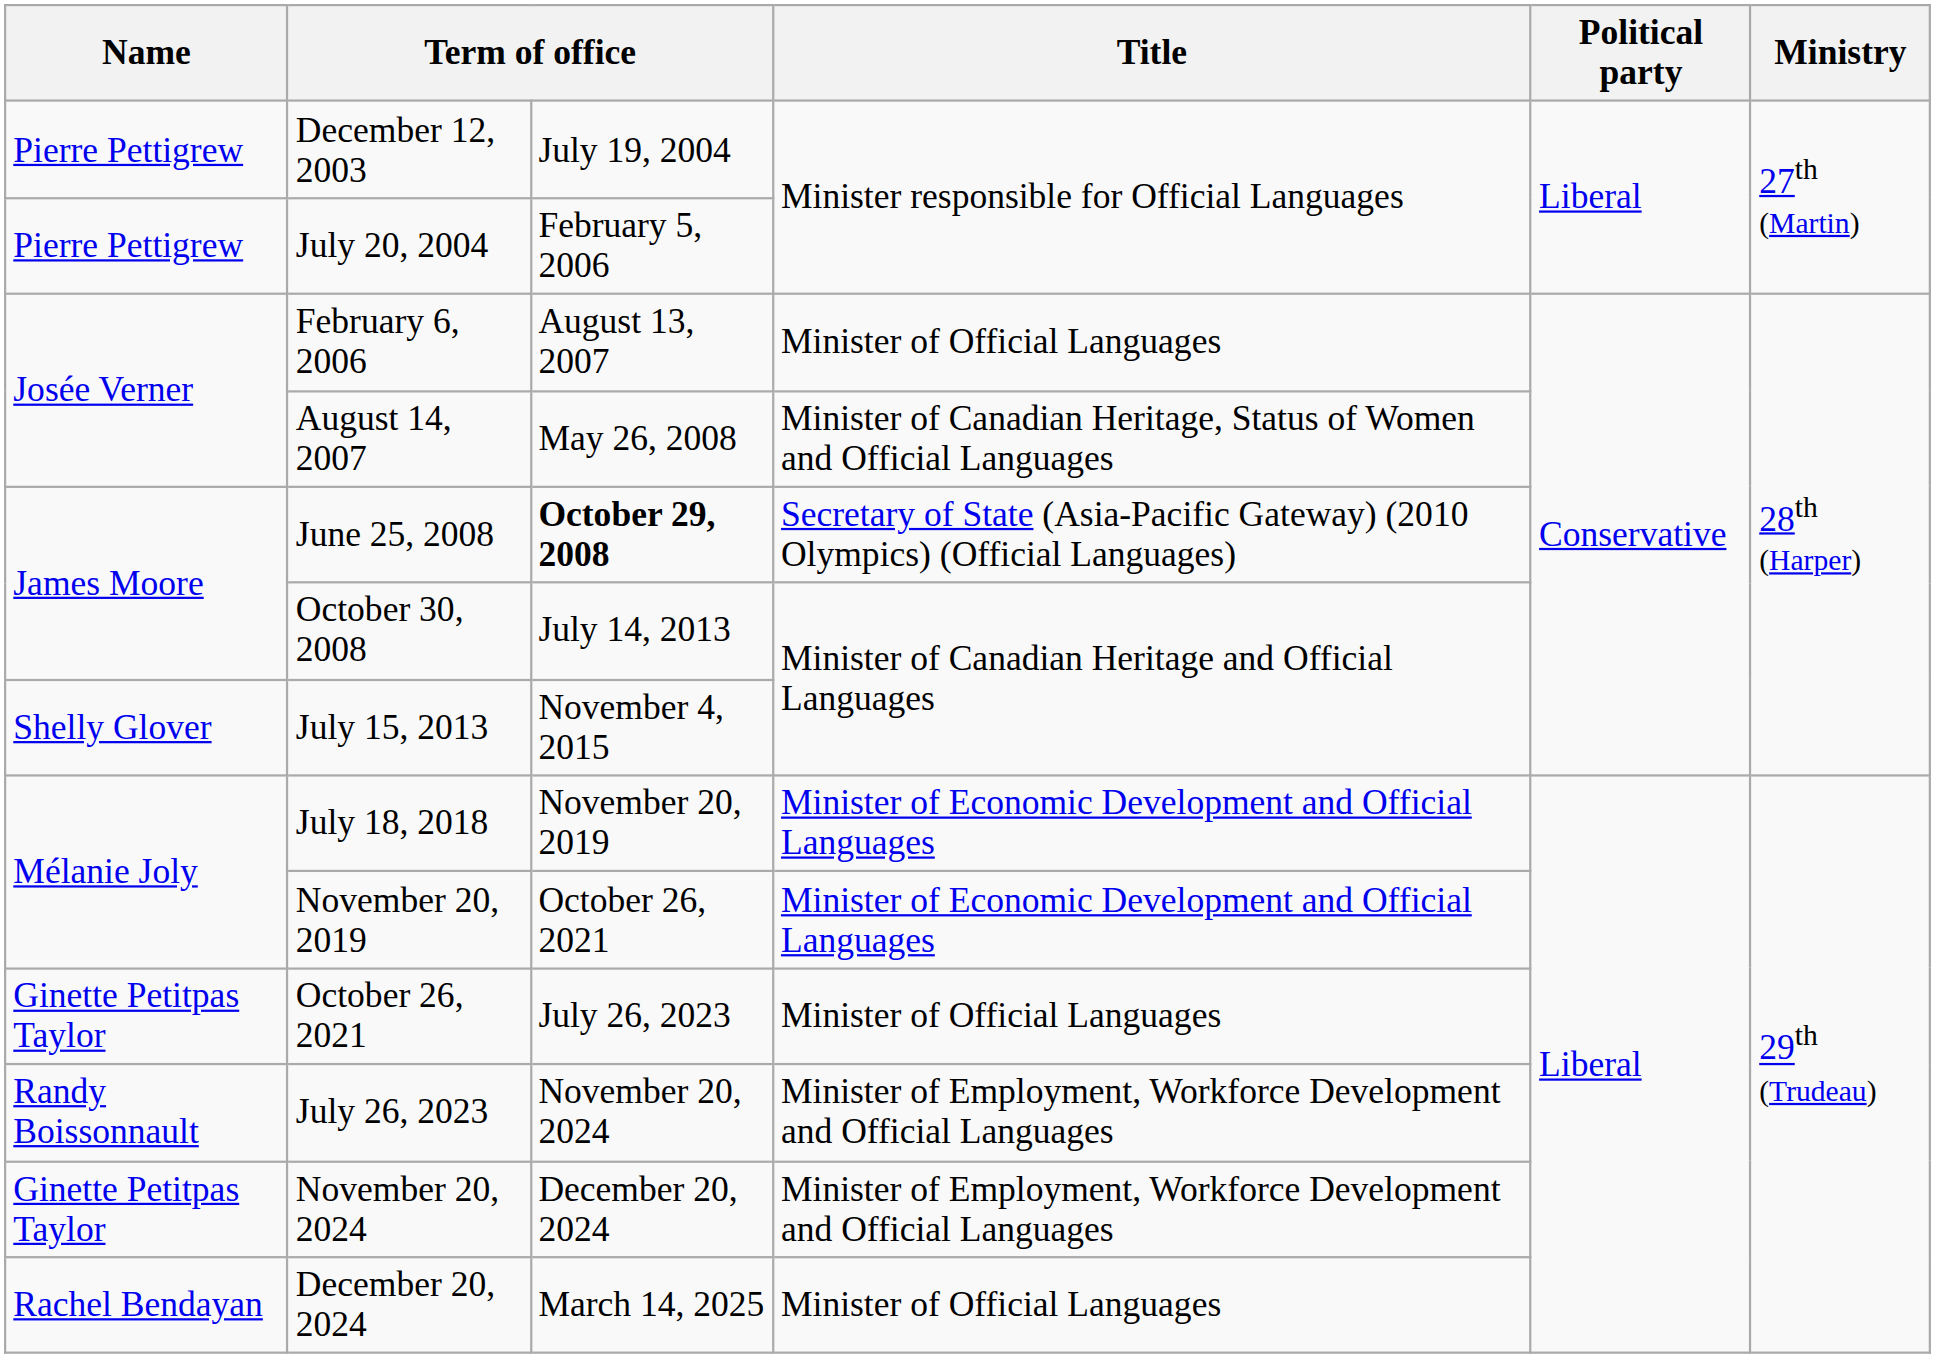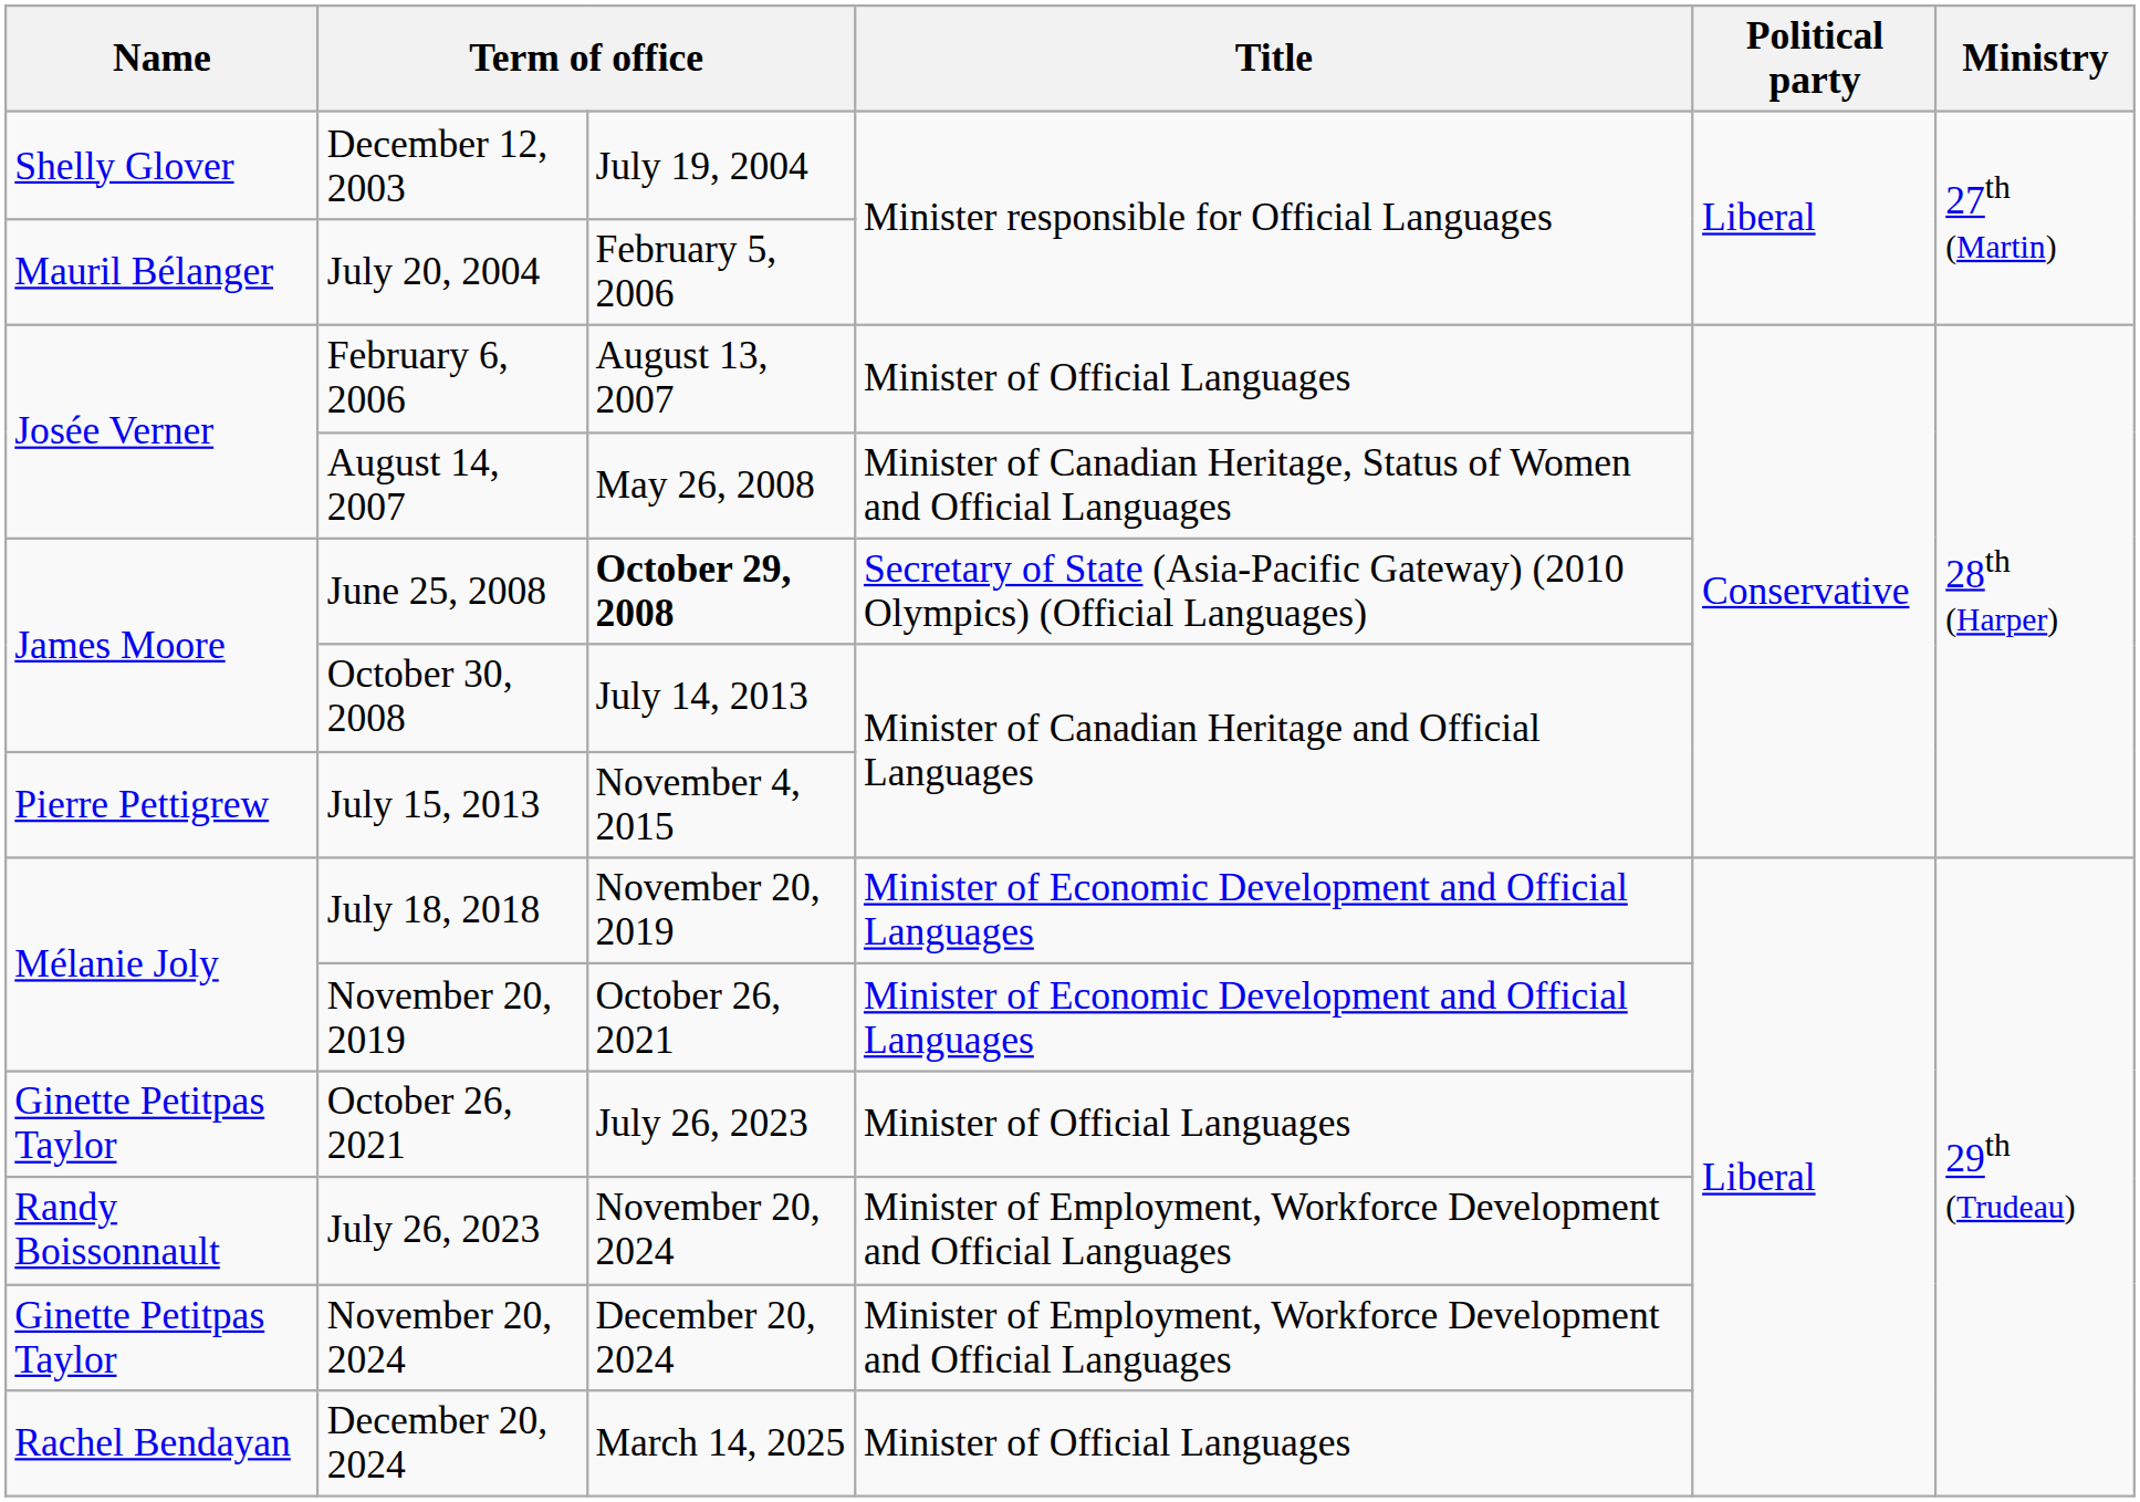December 12, 2003 | Name: Pierre Pettigrew -> Shelly Glover
July 20, 2004 | Name: Pierre Pettigrew -> Mauril Bélanger
July 15, 2013 | Name: Shelly Glover -> Pierre Pettigrew
